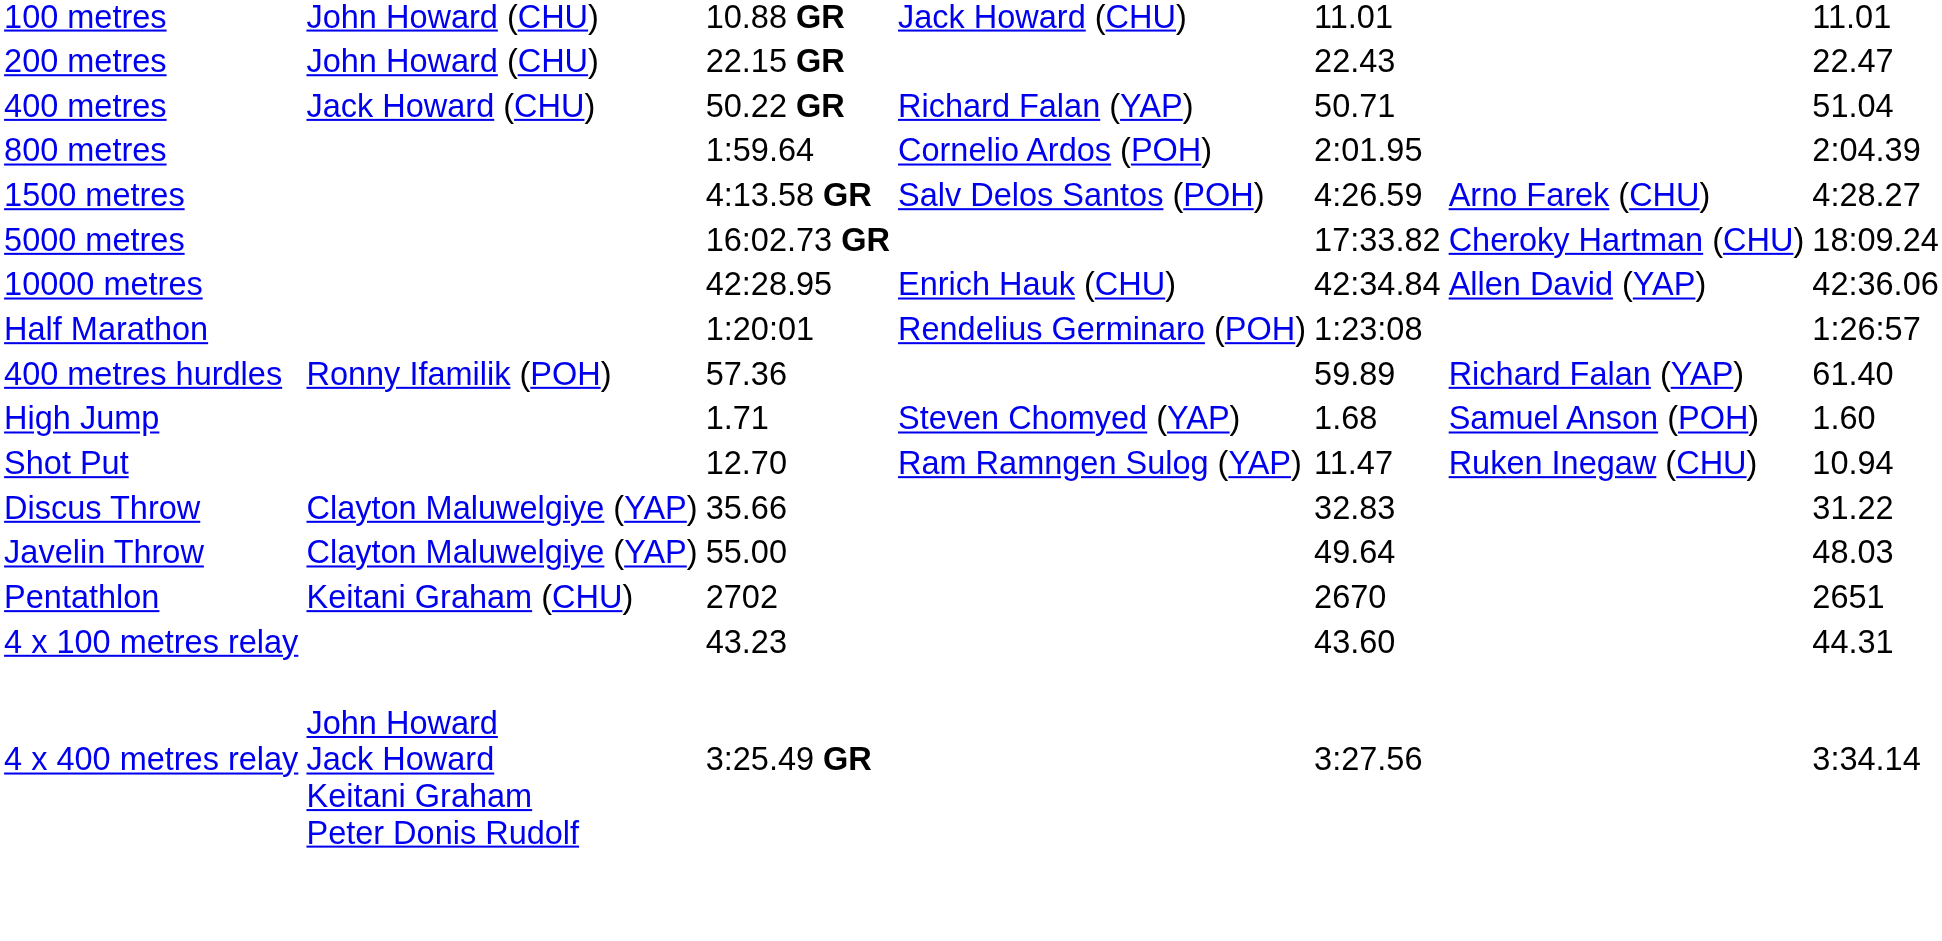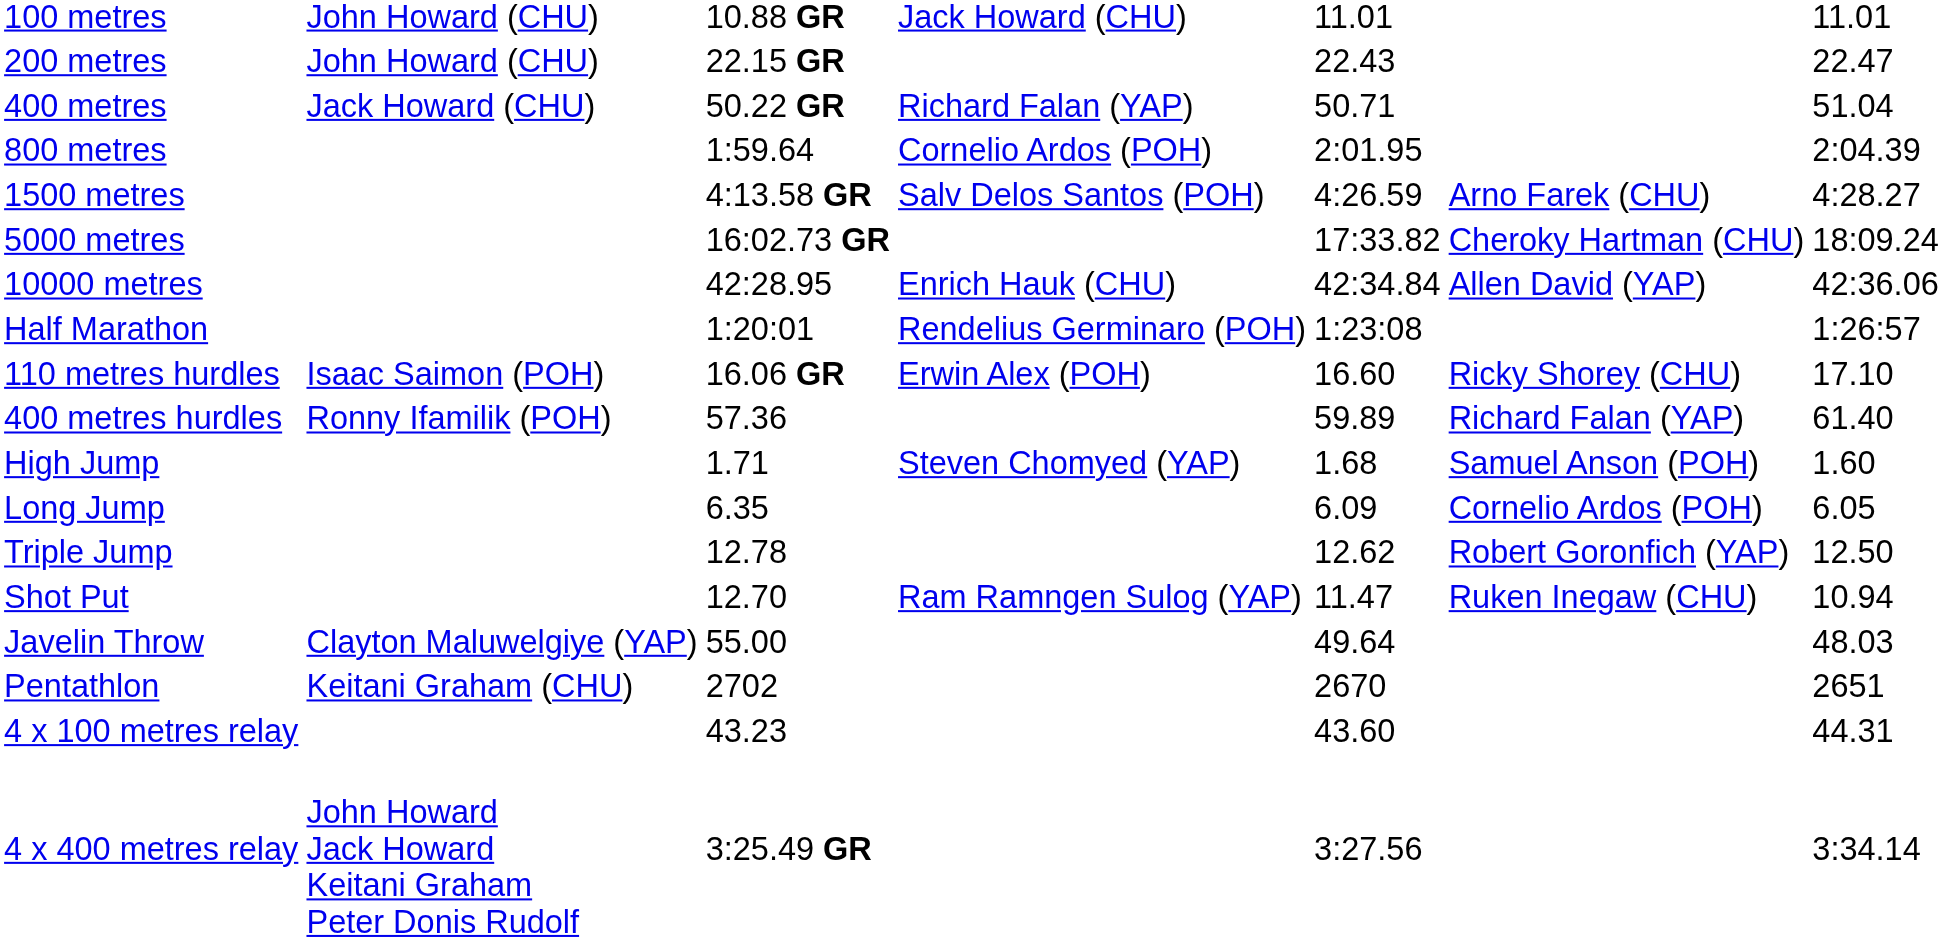+ row: 110 metres hurdles | Isaac Saimon (POH) | 16.06 GR | Erwin Alex (POH) | 16.60 | Ricky Shorey (CHU) | 17.10
+ row: Long Jump | 6.35 | 6.09 | Cornelio Ardos (POH) | 6.05
+ row: Triple Jump | 12.78 | 12.62 | Robert Goronfich (YAP) | 12.50
- row: Discus Throw | Clayton Maluwelgiye (YAP) | 35.66 | 32.83 | 31.22
